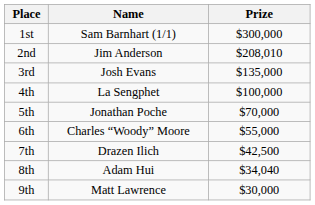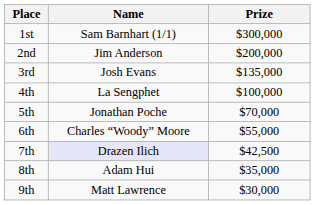2nd | Prize: $208,010 -> $200,000
7th | Name: no background -> lavender background
8th | Prize: $34,040 -> $35,000
